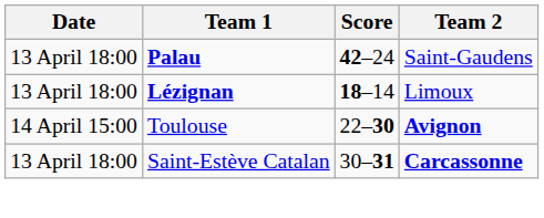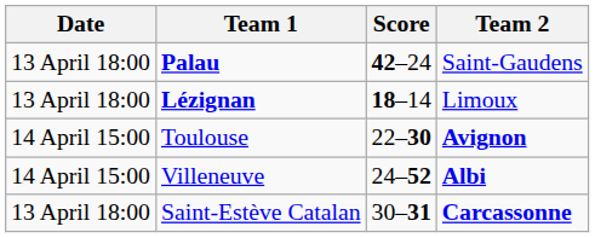+ row: 14 April 15:00 | Villeneuve | 24–52 | Albi
